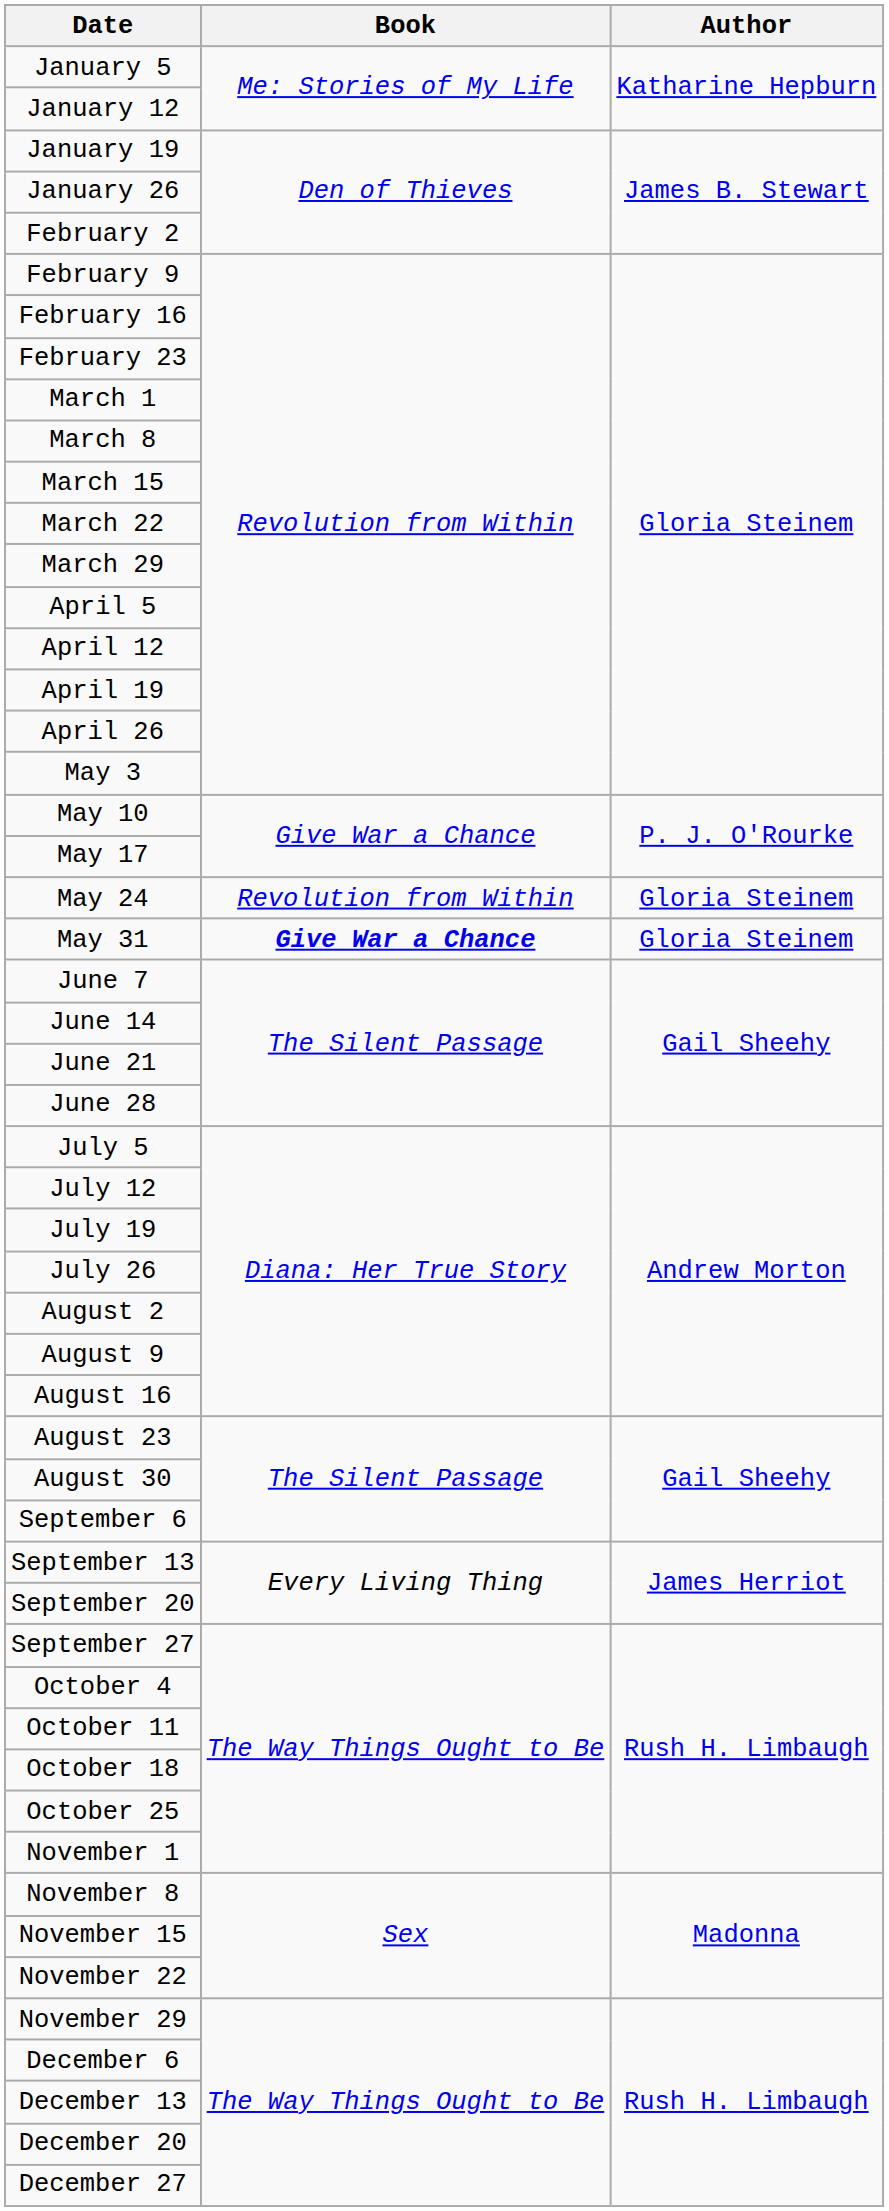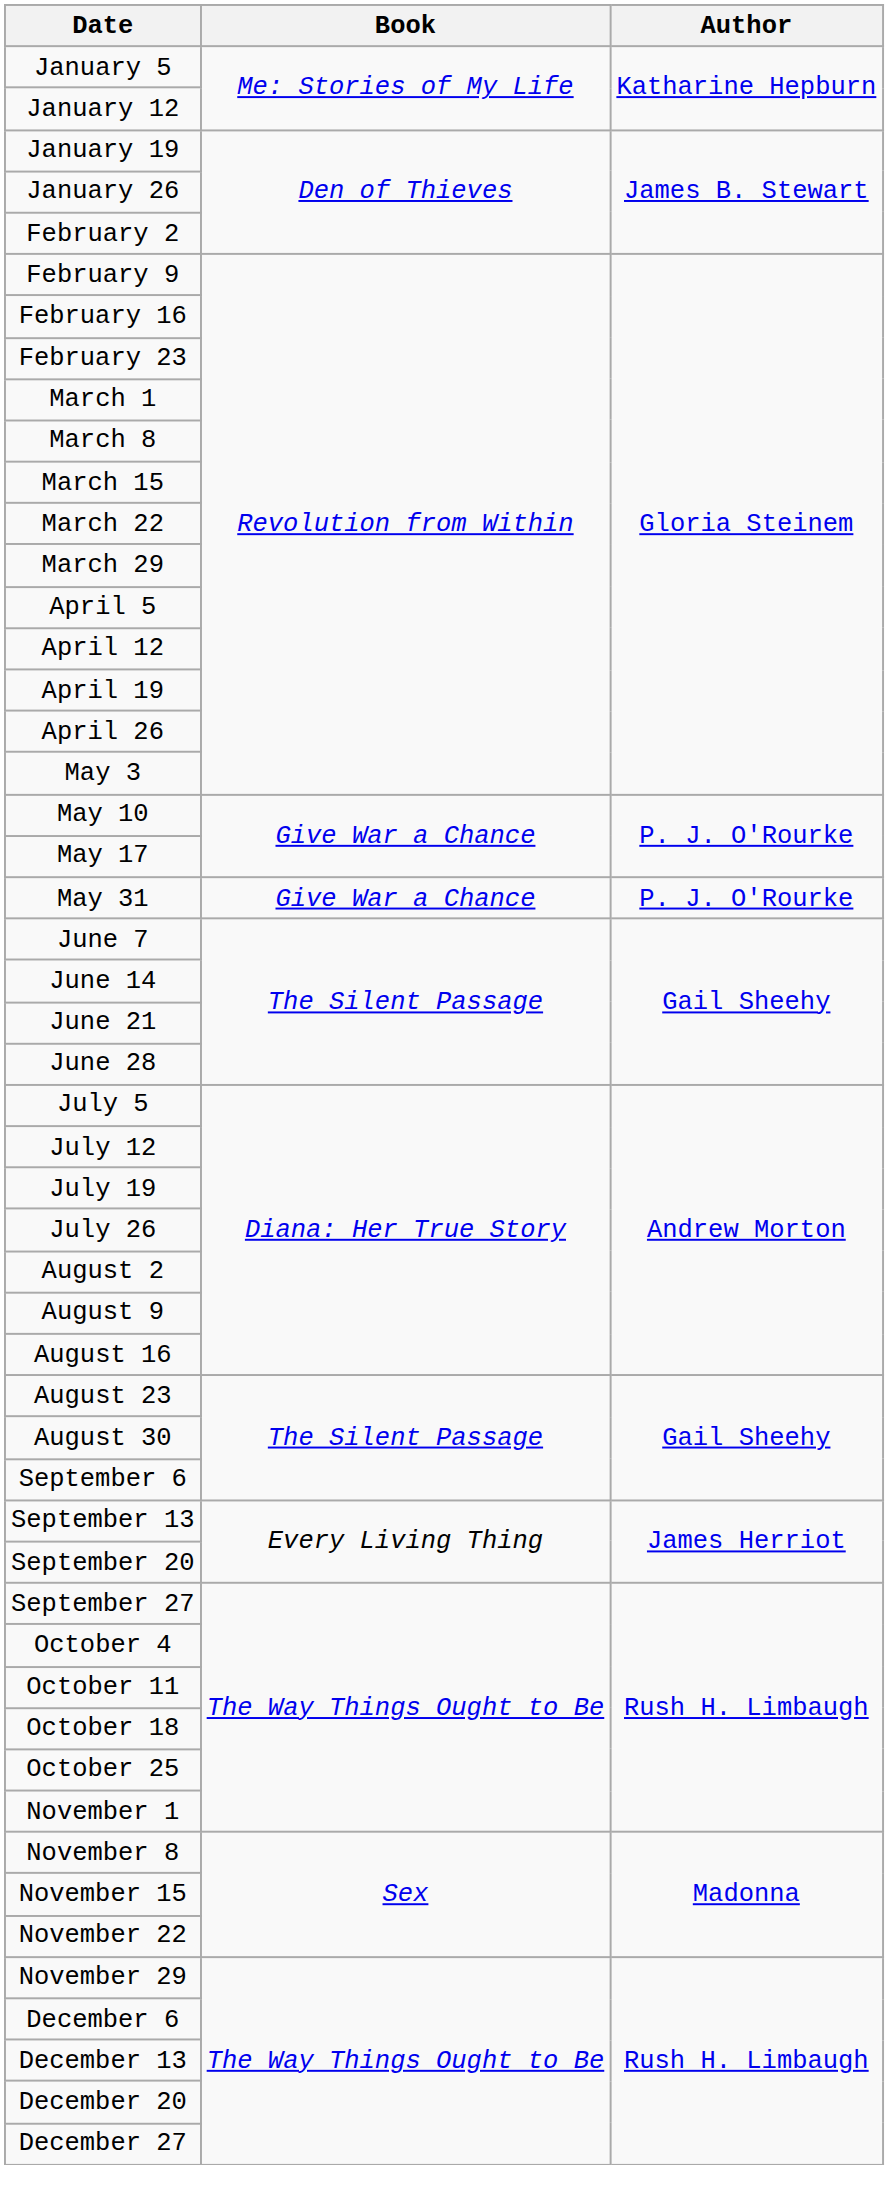- row: May 24 | Revolution from Within | Gloria Steinem
May 31 | Book: bold -> normal
May 31 | Author: Gloria Steinem -> P. J. O'Rourke
